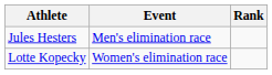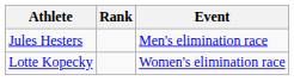columns swapped: Event <-> Rank
